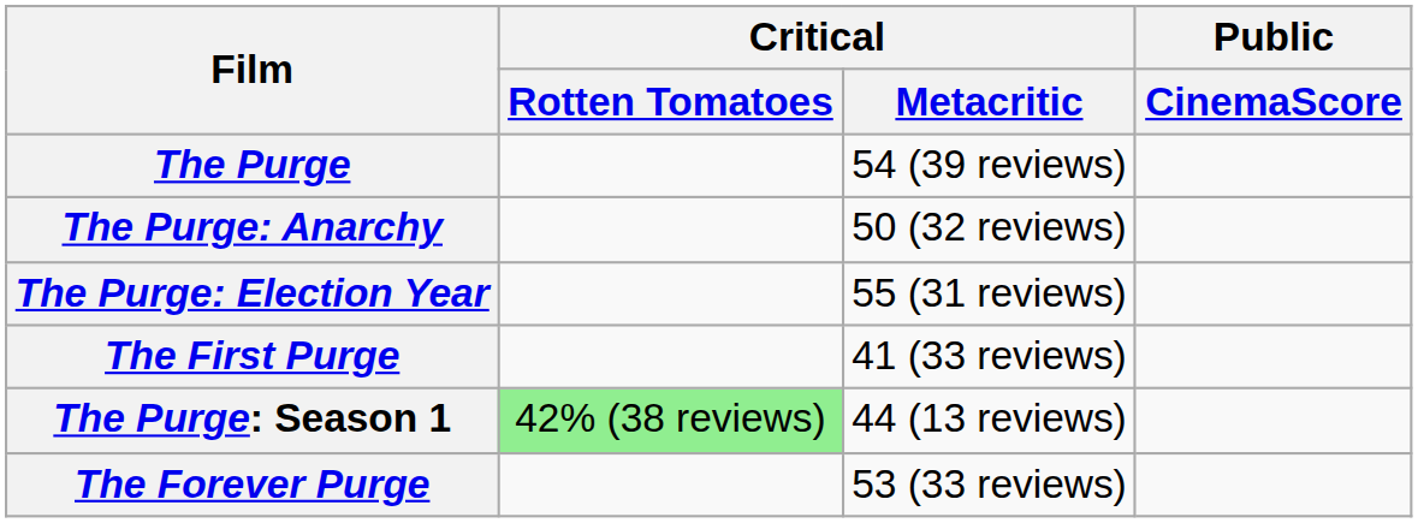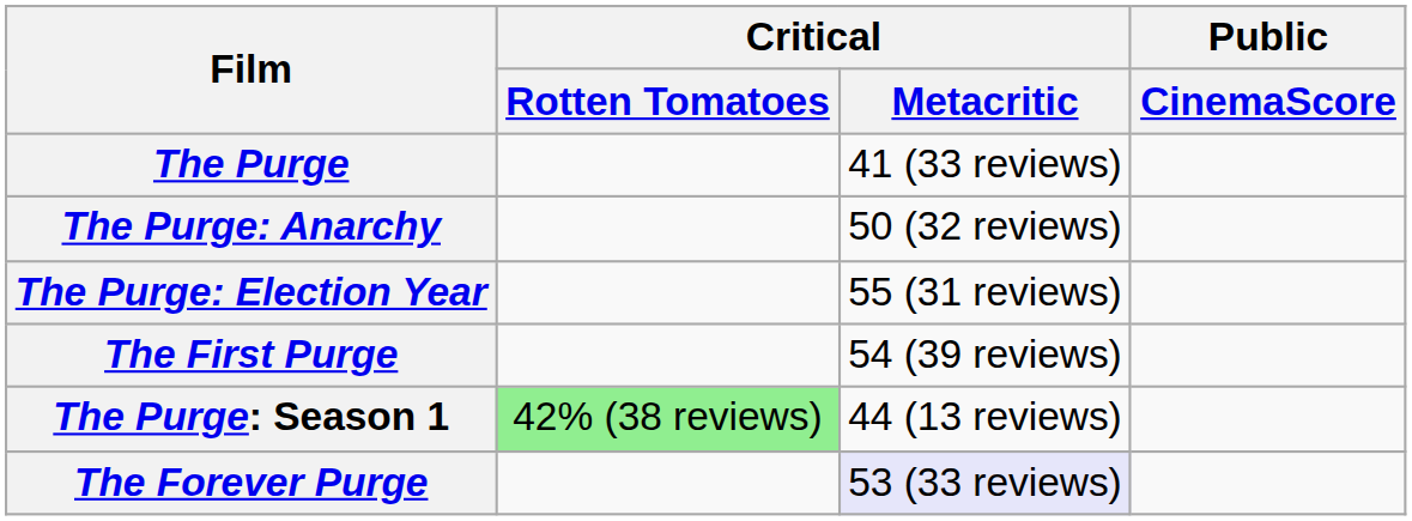The Purge | Critical / Metacritic: 54 (39 reviews) -> 41 (33 reviews)
The First Purge | Critical / Metacritic: 41 (33 reviews) -> 54 (39 reviews)
The Forever Purge | Critical / Metacritic: no background -> lavender background
